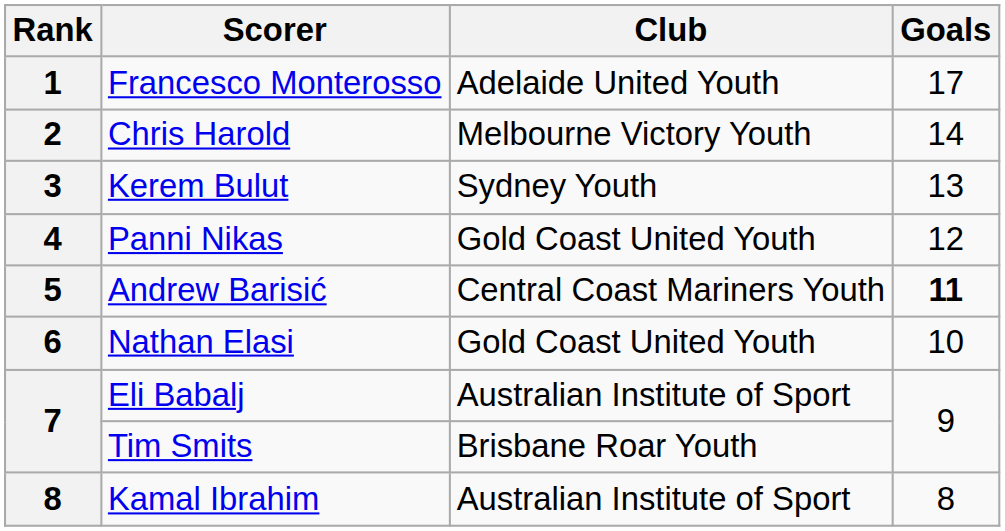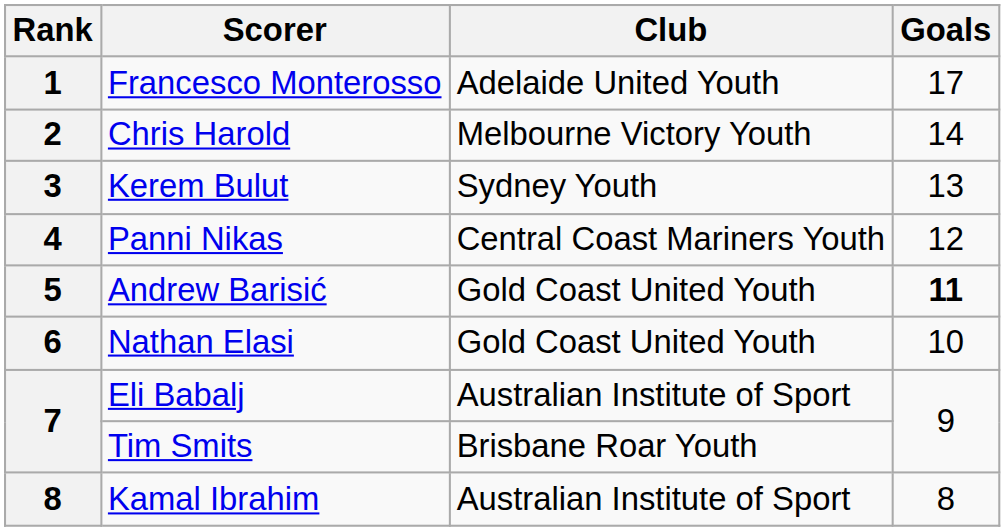Panni Nikas | Club: Gold Coast United Youth -> Central Coast Mariners Youth
Andrew Barisić | Club: Central Coast Mariners Youth -> Gold Coast United Youth
